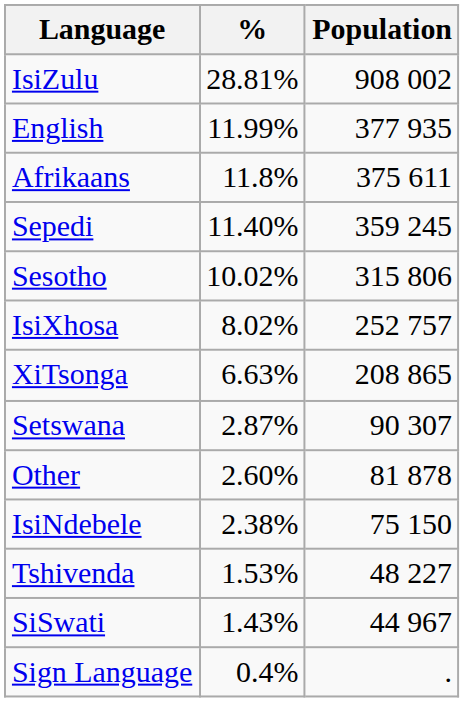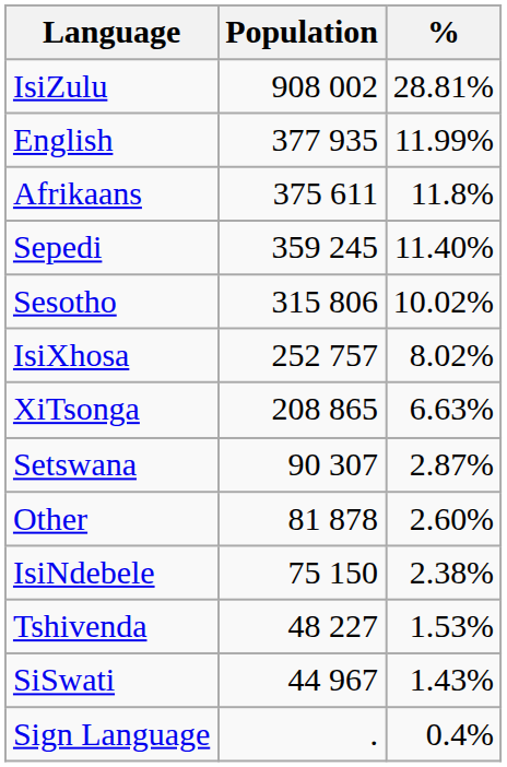columns swapped: Population <-> %
